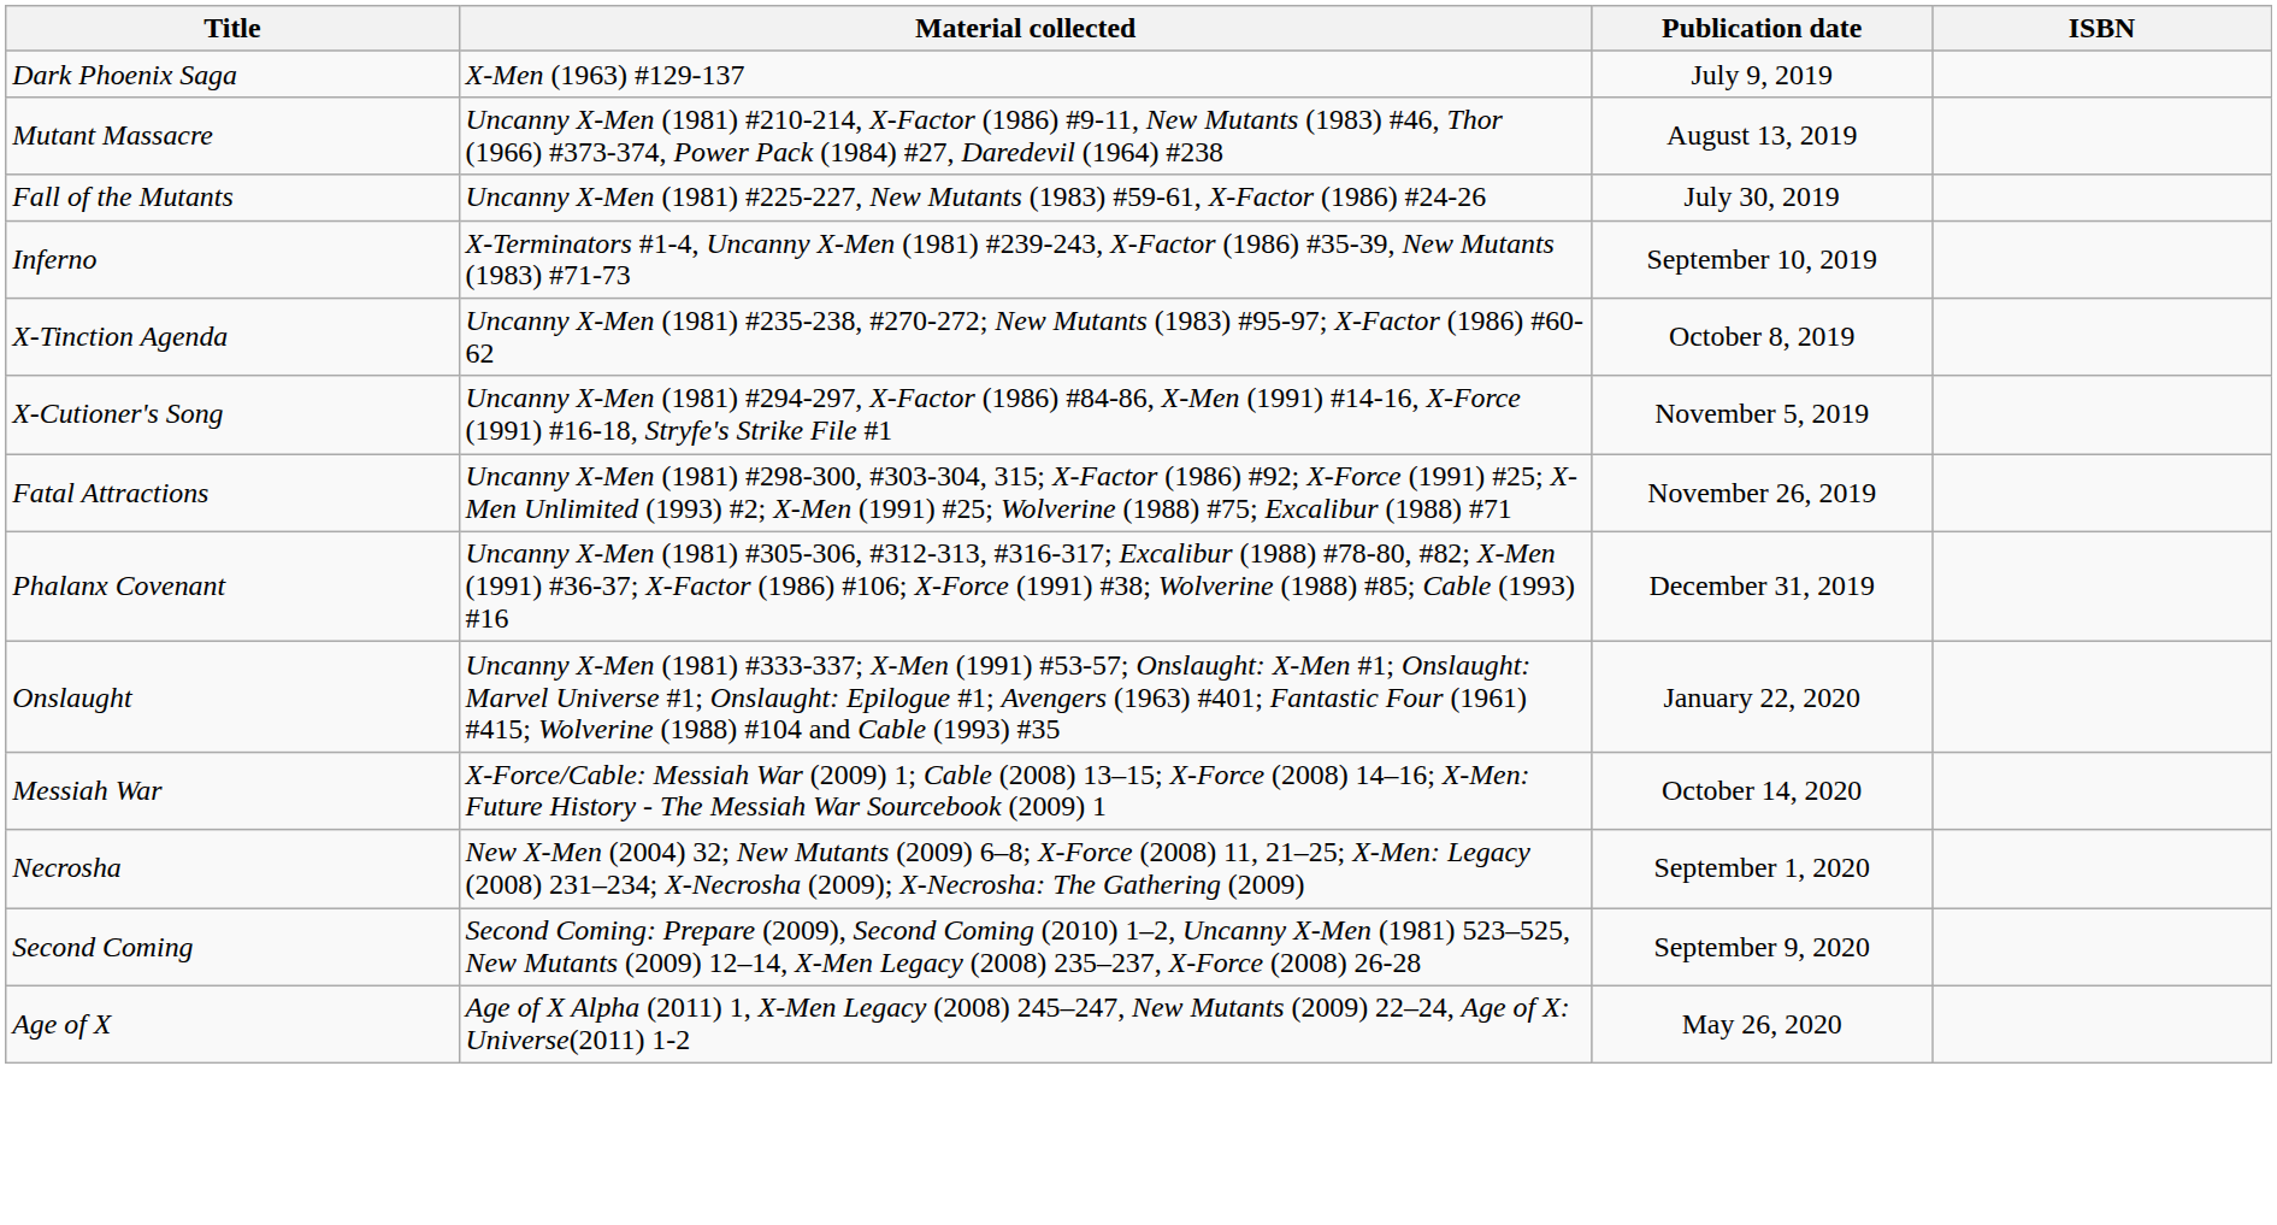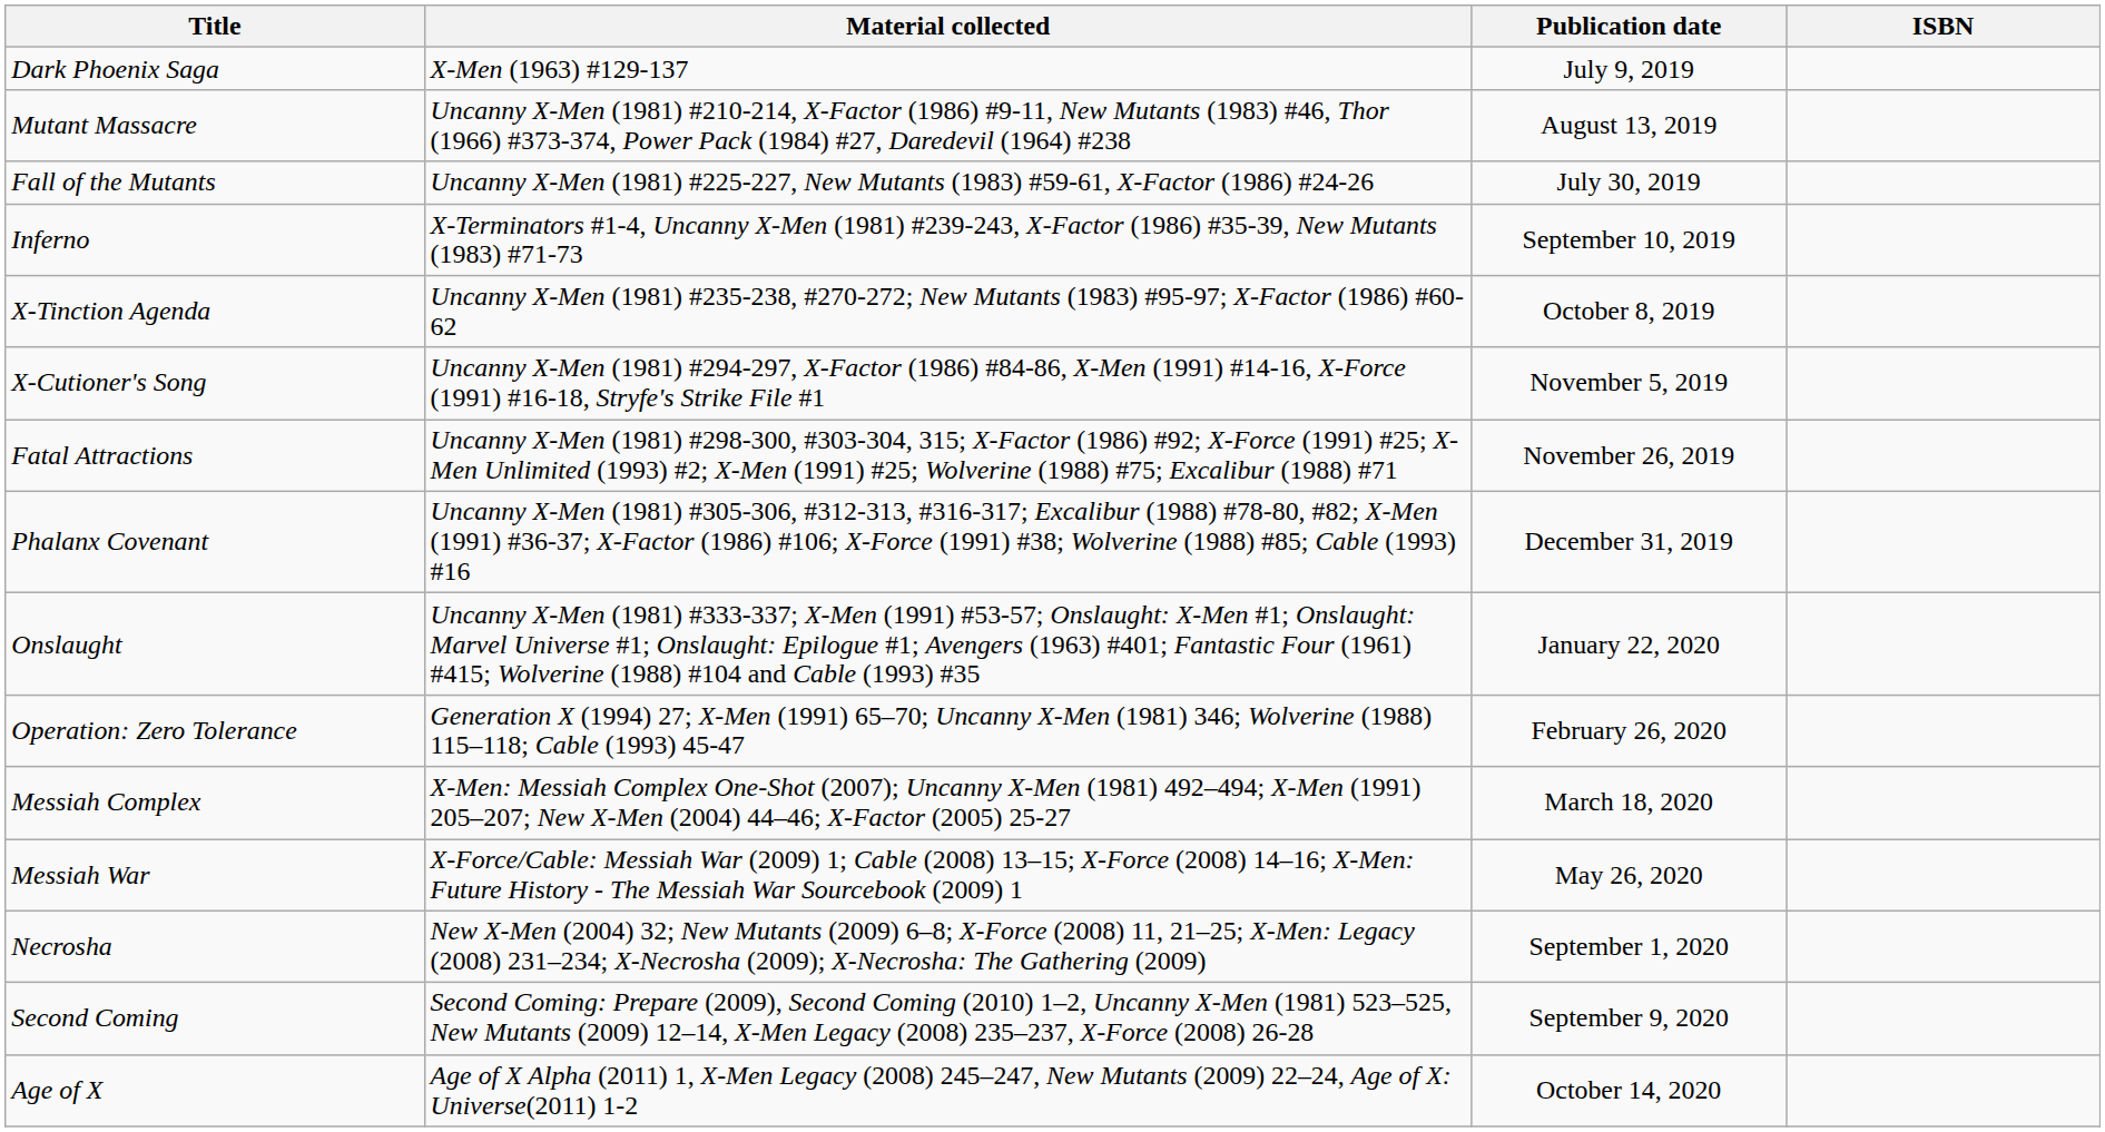+ row: Operation: Zero Tolerance | Generation X (1994) 27; X-Men (1991) 65–70; Uncanny X-Men (1981) 346; Wolverine (1988) 115–118; Cable (1993) 45-47 | February 26, 2020
+ row: Messiah Complex | X-Men: Messiah Complex One-Shot (2007); Uncanny X-Men (1981) 492–494; X-Men (1991) 205–207; New X-Men (2004) 44–46; X-Factor (2005) 25-27 | March 18, 2020
Messiah War | Publication date: October 14, 2020 -> May 26, 2020
Age of X | Publication date: May 26, 2020 -> October 14, 2020
